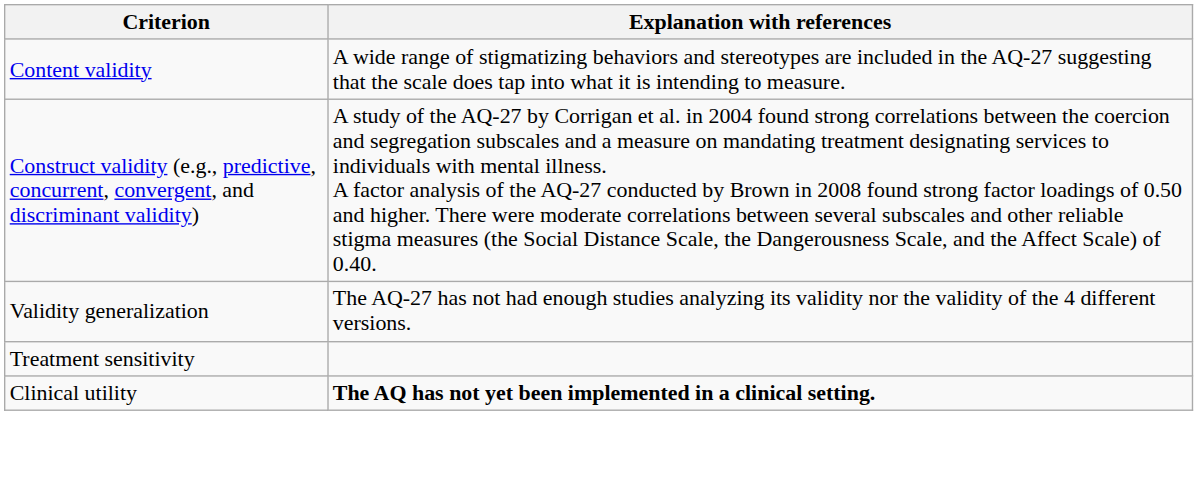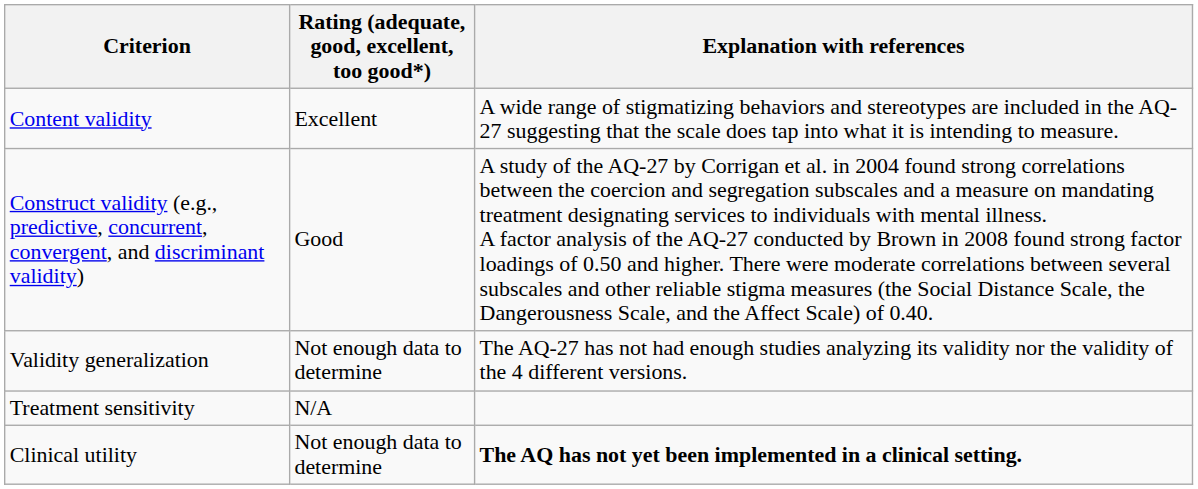+ column: Rating (adequate, good, excellent, too good*) | Excellent | Good | Not enough data to determine | N/A | Not enough data to determine
